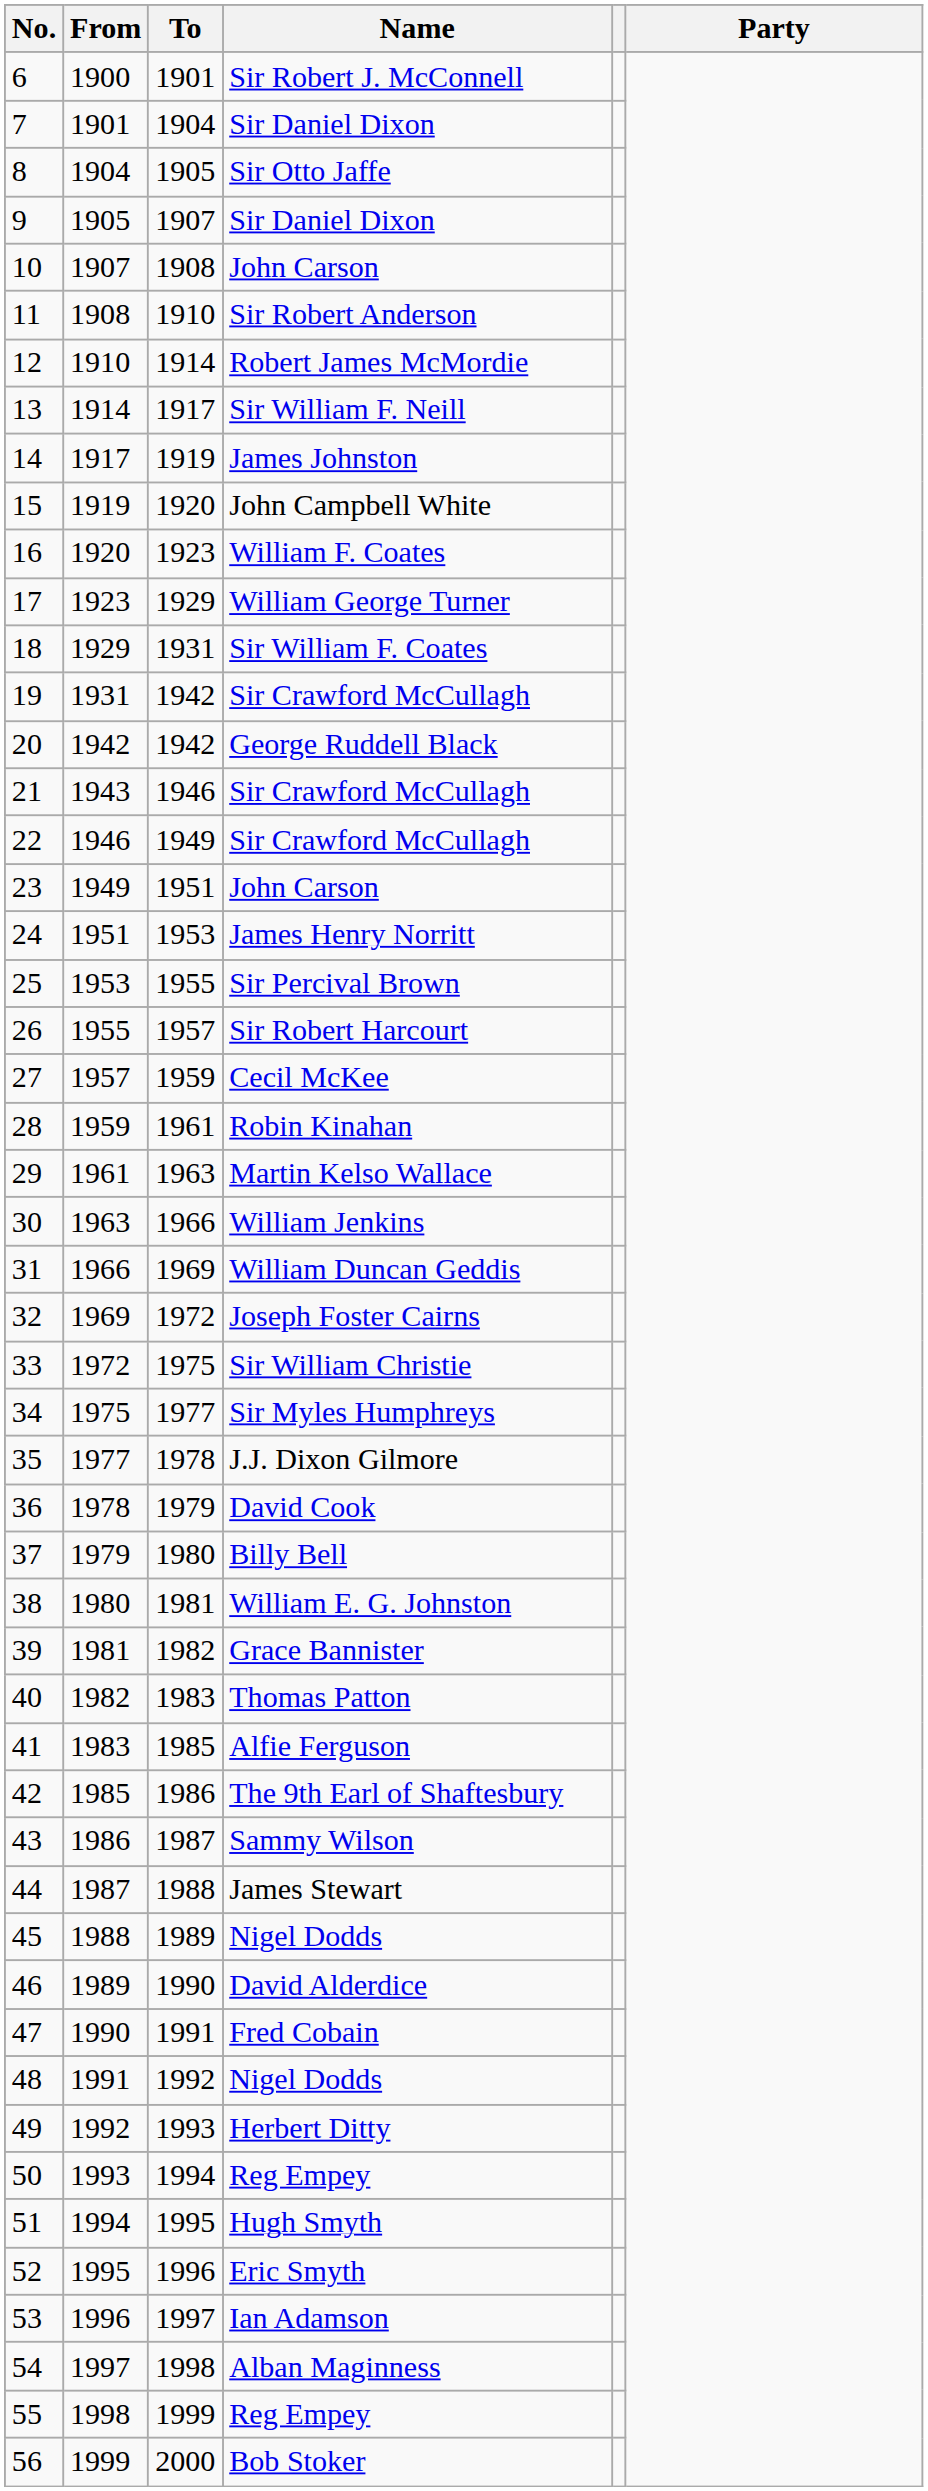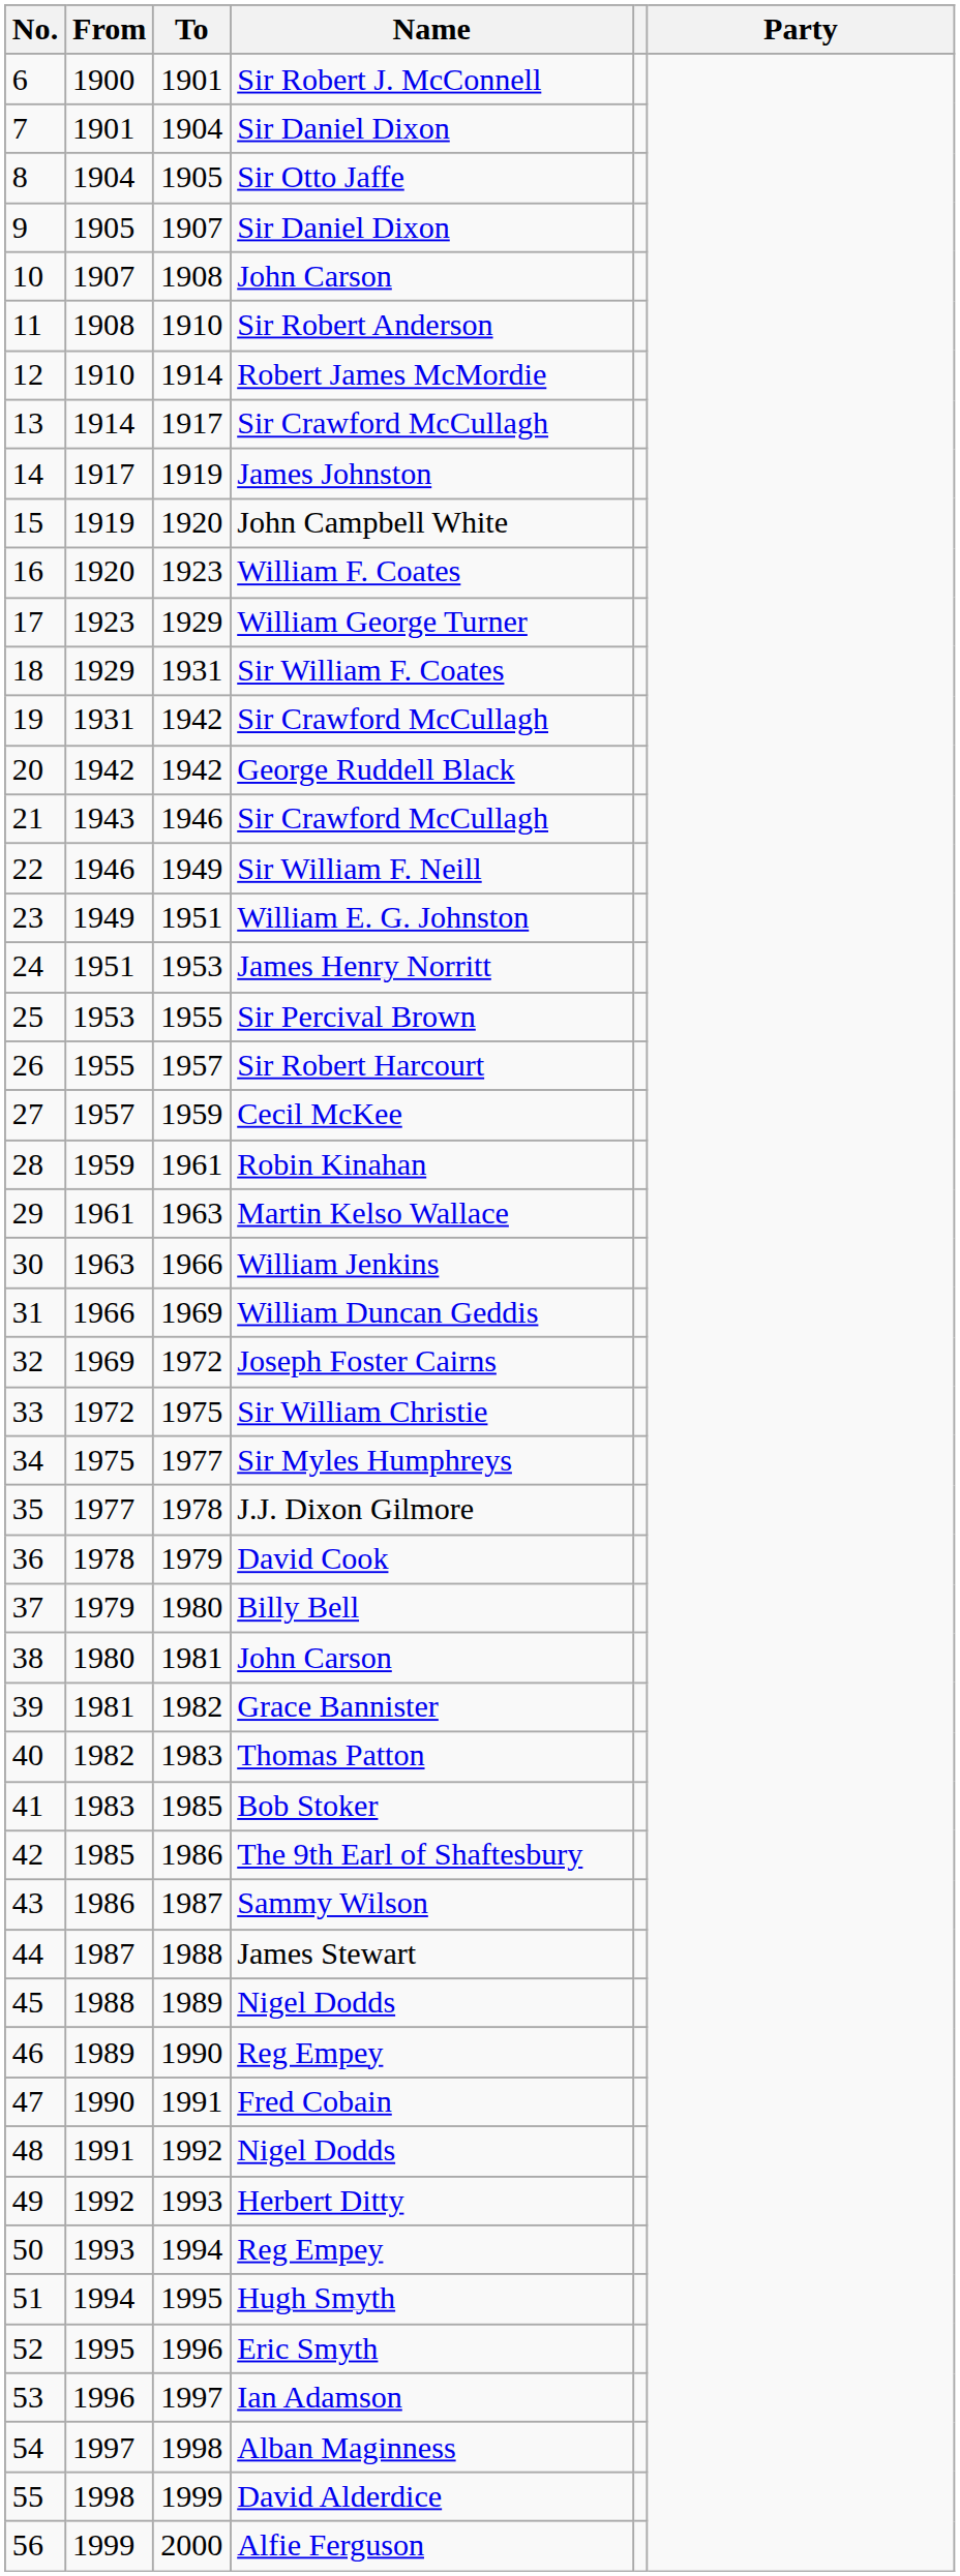13 | Name: Sir William F. Neill -> Sir Crawford McCullagh
22 | Name: Sir Crawford McCullagh -> Sir William F. Neill
23 | Name: John Carson -> William E. G. Johnston
38 | Name: William E. G. Johnston -> John Carson
41 | Name: Alfie Ferguson -> Bob Stoker
46 | Name: David Alderdice -> Reg Empey
55 | Name: Reg Empey -> David Alderdice
56 | Name: Bob Stoker -> Alfie Ferguson
